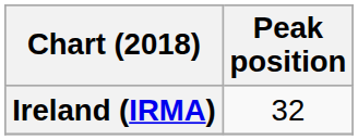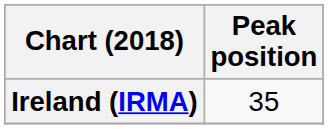Ireland (IRMA) | Peak position: 32 -> 35
